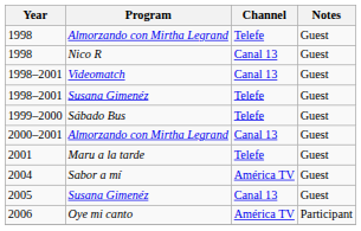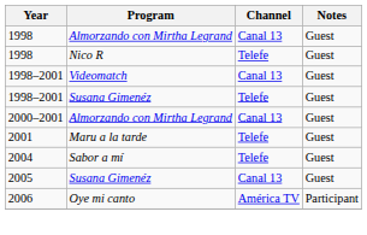1998 / Almorzando con Mirtha Legrand | Channel: Telefe -> Canal 13
1998 / Nico R | Channel: Canal 13 -> Telefe
- row: 1999–2000 | Sábado Bus | Telefe | Guest
2004 | Channel: América TV -> Telefe
